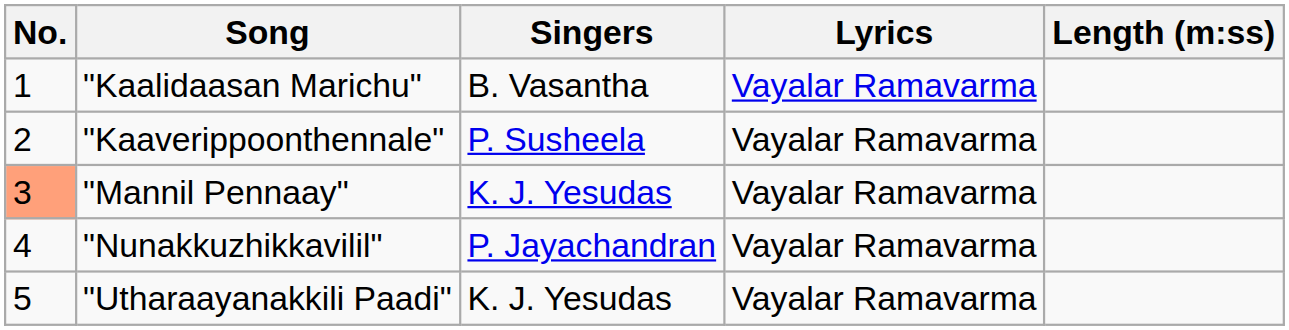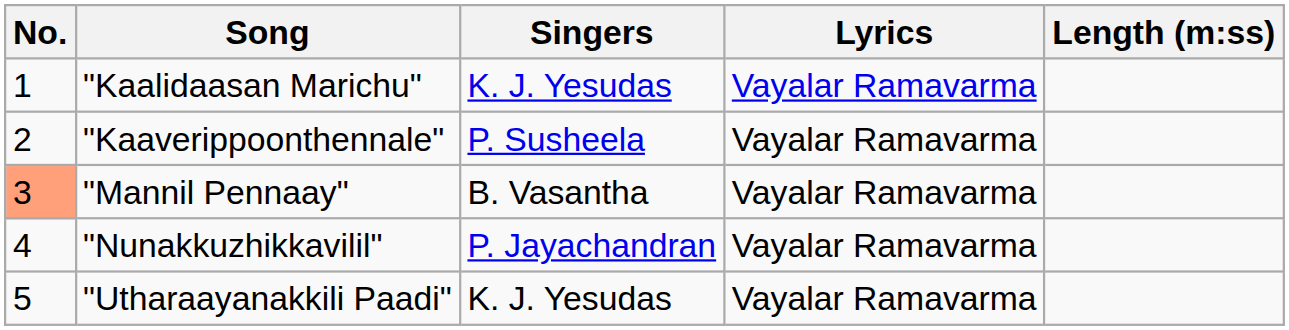"Kaalidaasan Marichu" | Singers: B. Vasantha -> K. J. Yesudas
"Mannil Pennaay" | Singers: K. J. Yesudas -> B. Vasantha
